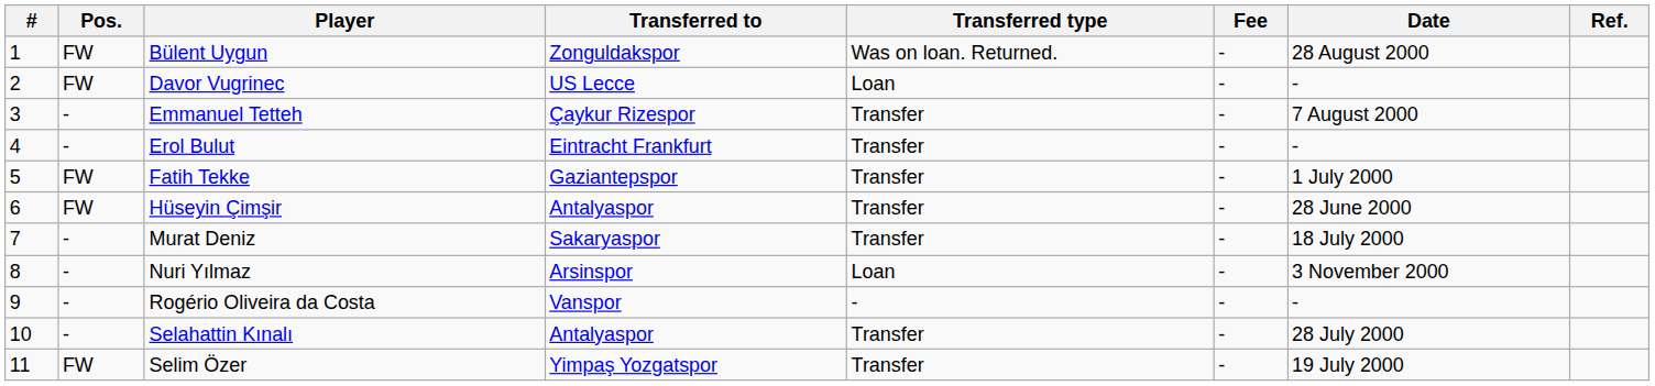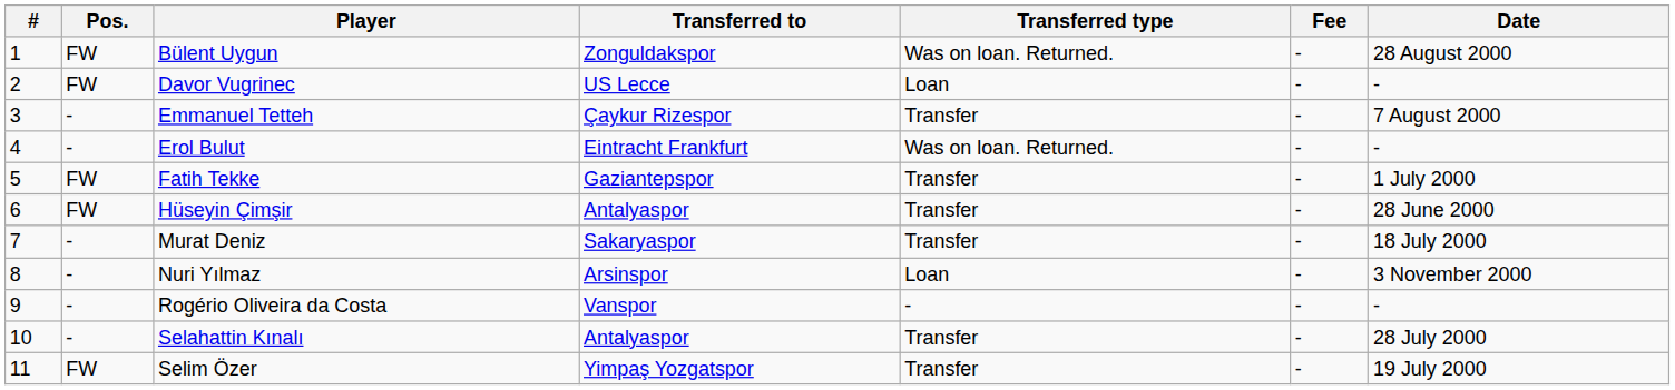- column: Ref.
Erol Bulut | Transferred type: Transfer -> Was on loan. Returned.
